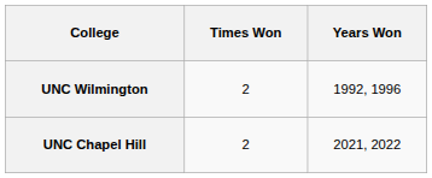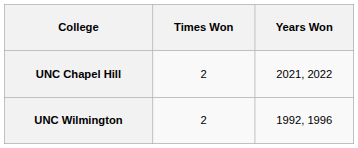rows swapped: UNC Wilmington <-> UNC Chapel Hill
